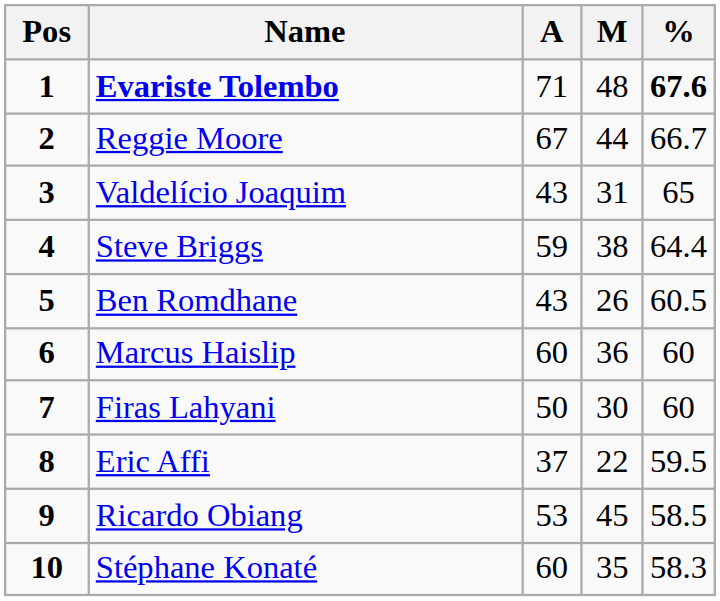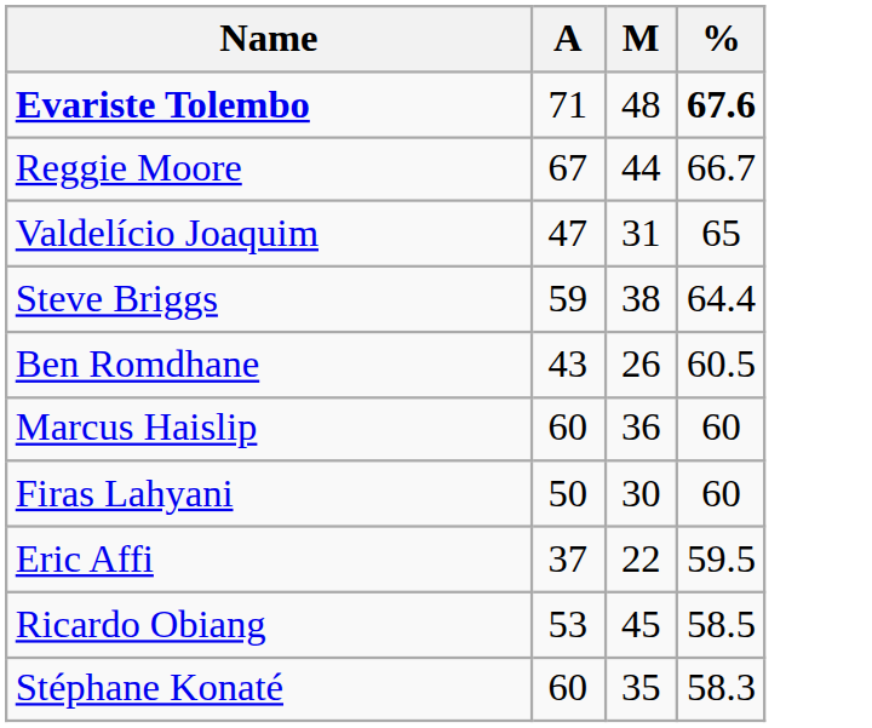- column: Pos | 1 | 2 | 3 | 4 | 5 | 6 | 7 | 8 | 9 | 10
Valdelício Joaquim | A: 43 -> 47
